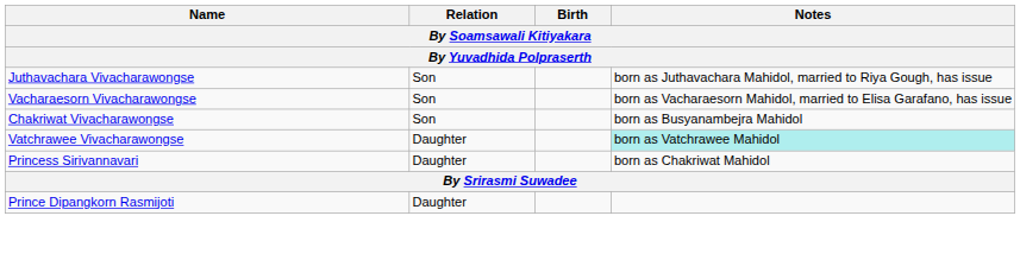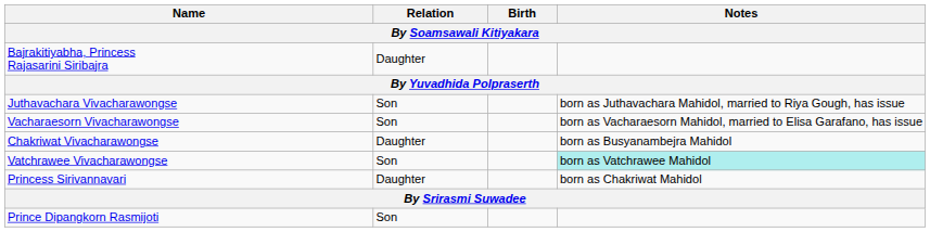+ row: Bajrakitiyabha, Princess Rajasarini Siribajra | Daughter
Chakriwat Vivacharawongse | Relation: Son -> Daughter
Vatchrawee Vivacharawongse | Relation: Daughter -> Son
Prince Dipangkorn Rasmijoti | Relation: Daughter -> Son
